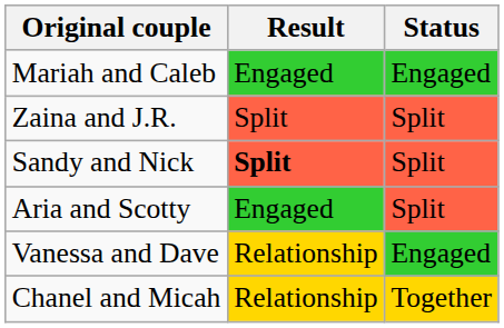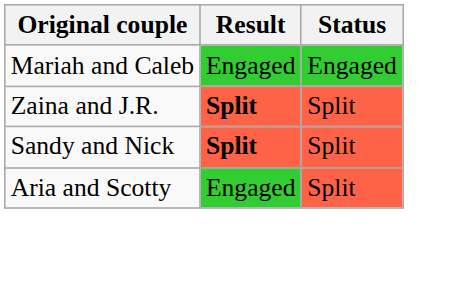Zaina and J.R. | Result: normal -> bold
- row: Vanessa and Dave | Relationship | Engaged
- row: Chanel and Micah | Relationship | Together
